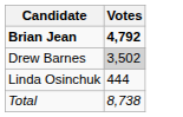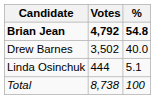+ column: % | 54.8 | 40.0 | 5.1 | 100
Drew Barnes | Votes: lightgrey background -> no background
